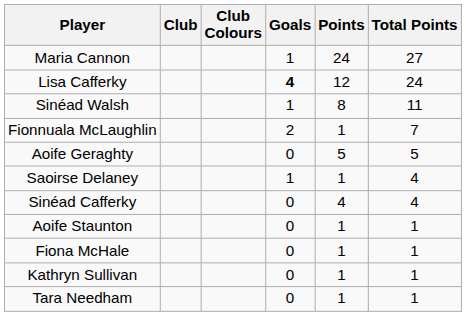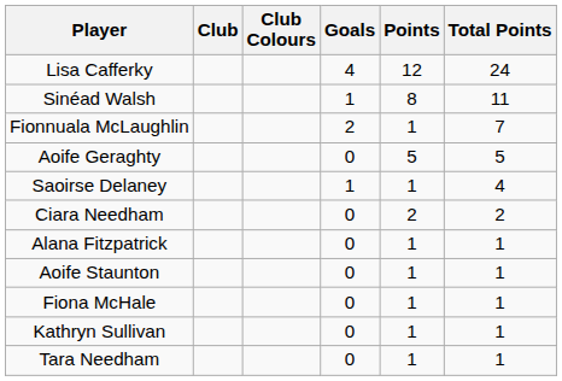- row: Maria Cannon | 1 | 24 | 27
Lisa Cafferky | Goals: bold -> normal
- row: Sinéad Cafferky | 0 | 4 | 4
+ row: Ciara Needham | 0 | 2 | 2
+ row: Alana Fitzpatrick | 0 | 1 | 1
